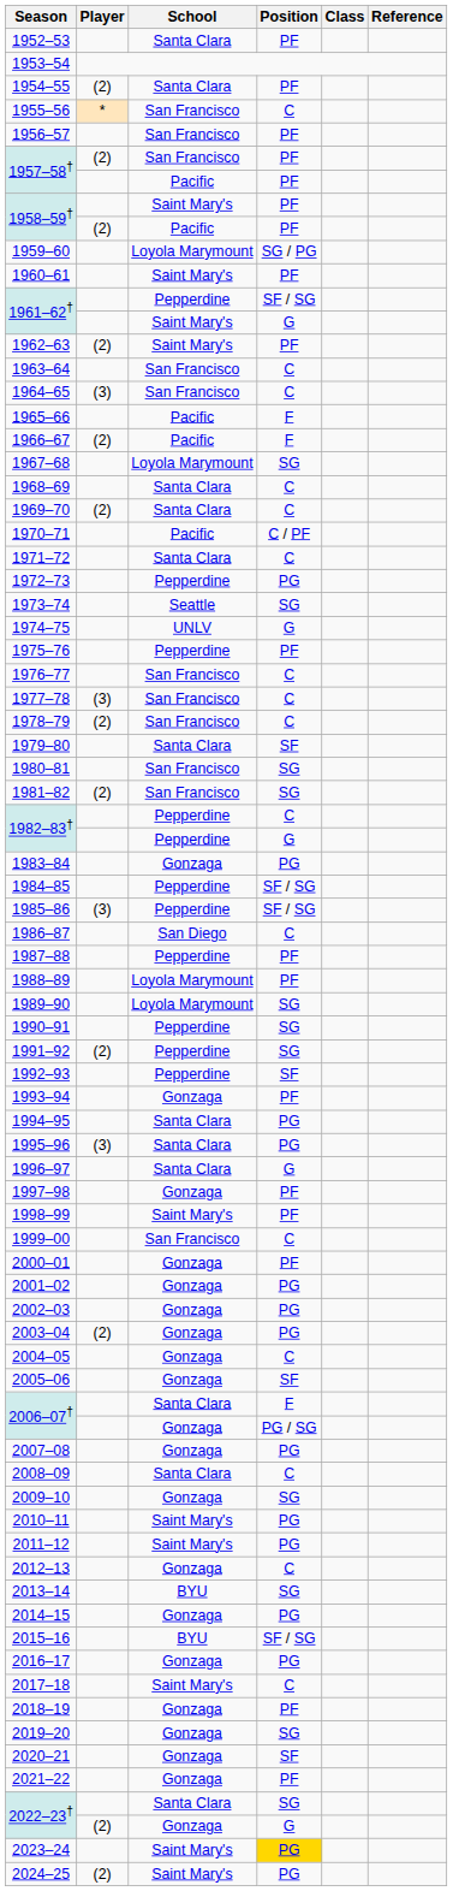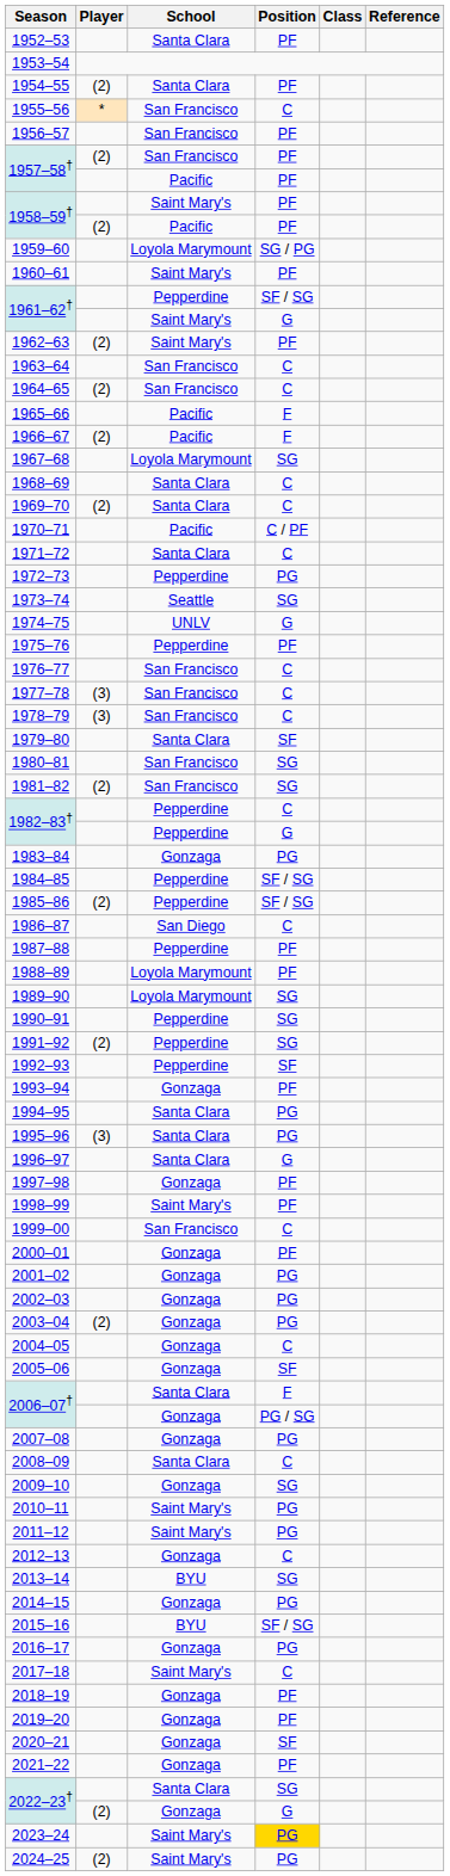1964–65 | Player: (3) -> (2)
1978–79 | Player: (2) -> (3)
1985–86 | Player: (3) -> (2)
2019–20 | Position: SG -> PF
